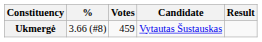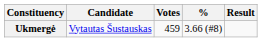columns swapped: Candidate <-> %
